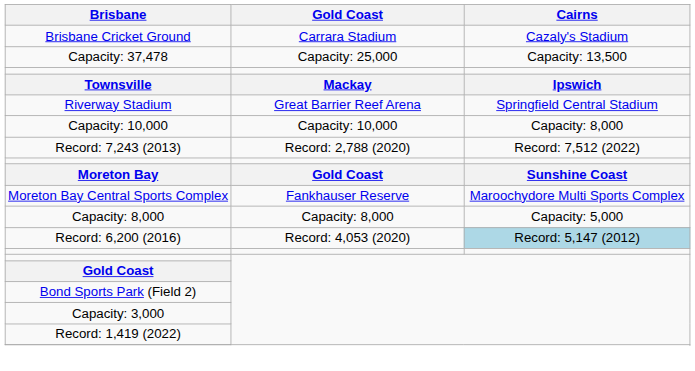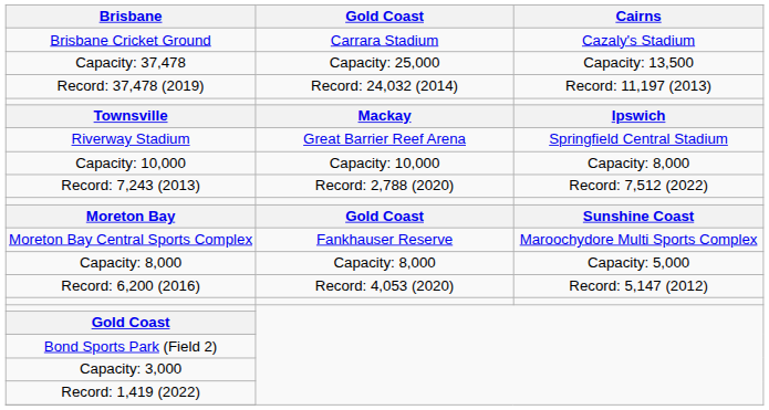+ row: Record: 37,478 (2019) | Record: 24,032 (2014) | Record: 11,197 (2013)
Record: 6,200 (2016) | Cairns: lightblue background -> no background
